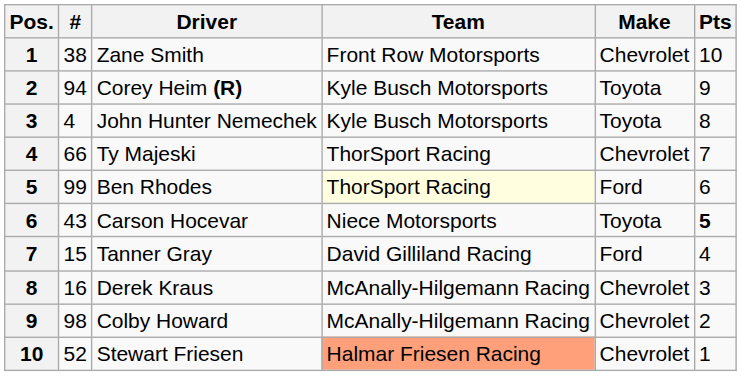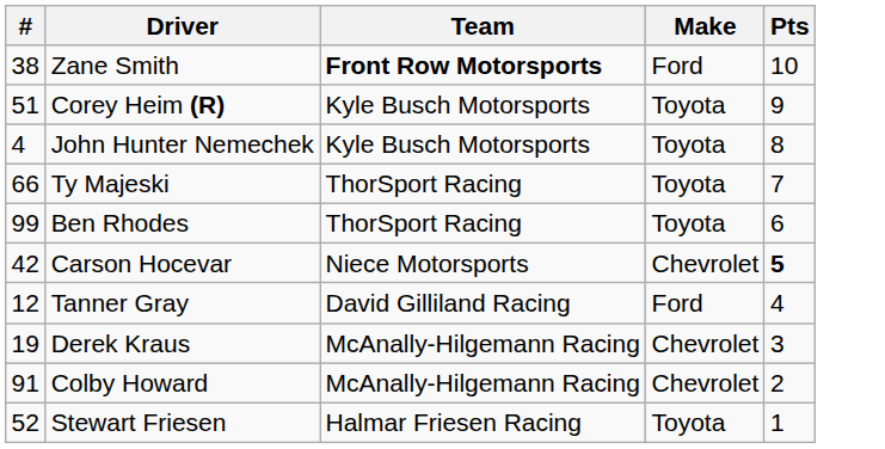- column: Pos. | 1 | 2 | 3 | 4 | 5 | 6 | 7 | 8 | 9 | 10
Zane Smith | Team: normal -> bold
Zane Smith | Make: Chevrolet -> Ford
Corey Heim (R) | #: 94 -> 51
Ty Majeski | Make: Chevrolet -> Toyota
Ben Rhodes | Team: lightyellow background -> no background
Ben Rhodes | Make: Ford -> Toyota
Carson Hocevar | #: 43 -> 42
Carson Hocevar | Make: Toyota -> Chevrolet
Tanner Gray | #: 15 -> 12
Derek Kraus | #: 16 -> 19
Colby Howard | #: 98 -> 91
Stewart Friesen | Team: lightsalmon background -> no background
Stewart Friesen | Make: Chevrolet -> Toyota
